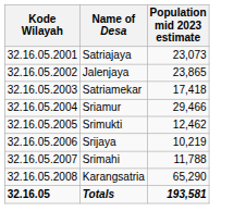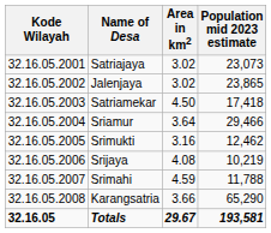+ column: Area in km2 | 3.02 | 3.02 | 4.50 | 3.64 | 3.16 | 4.08 | 4.59 | 3.66 | 29.67
